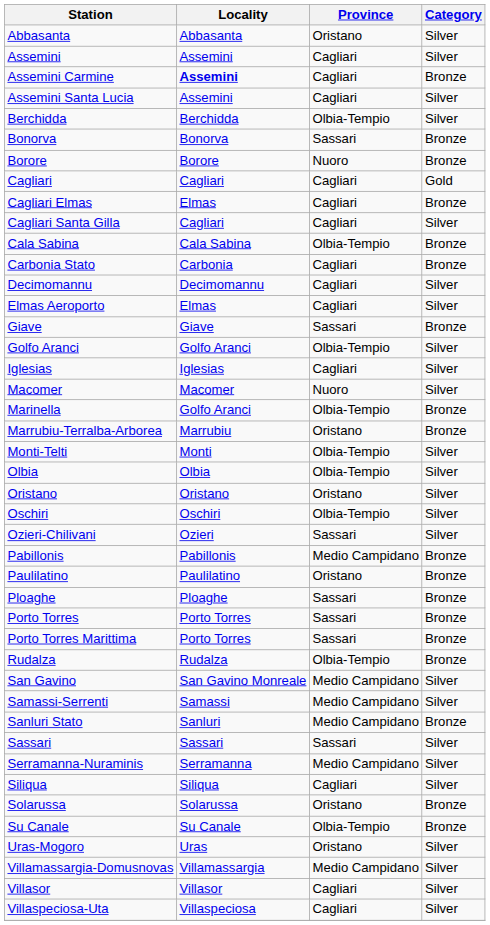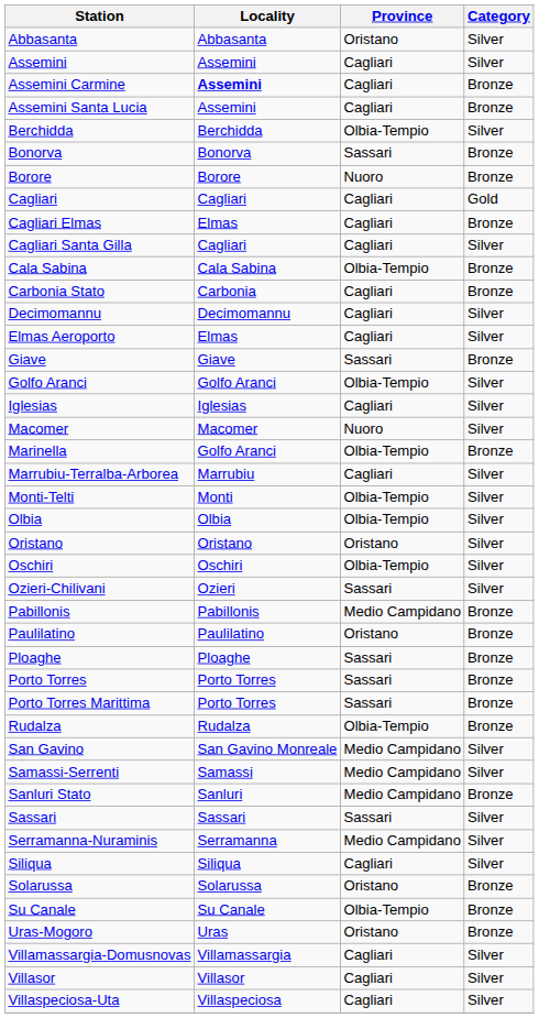Assemini Santa Lucia | Category: Silver -> Bronze
Marrubiu-Terralba-Arborea | Province: Oristano -> Cagliari
Marrubiu-Terralba-Arborea | Category: Bronze -> Silver
Uras-Mogoro | Category: Silver -> Bronze
Villamassargia-Domusnovas | Province: Medio Campidano -> Cagliari
